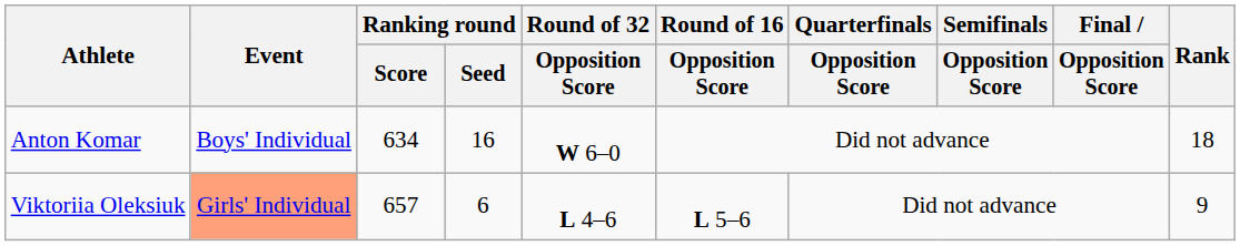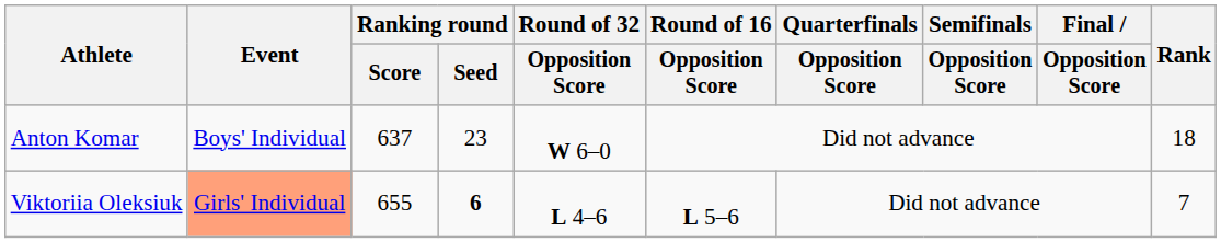Anton Komar | Ranking round / Score: 634 -> 637
Anton Komar | Ranking round / Seed: 16 -> 23
Viktoriia Oleksiuk | Ranking round / Score: 657 -> 655
Viktoriia Oleksiuk | Ranking round / Seed: normal -> bold
Viktoriia Oleksiuk | Rank: 9 -> 7
